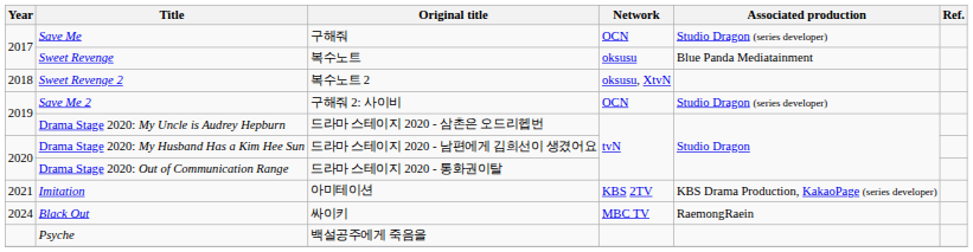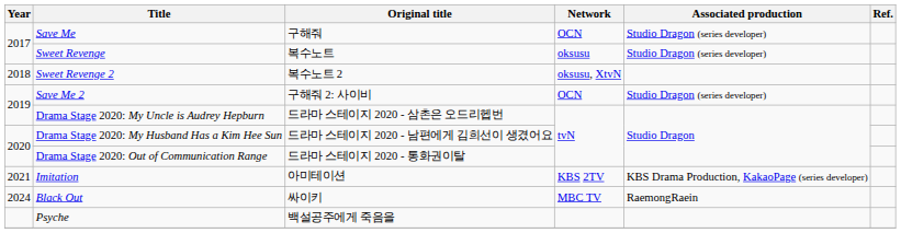Sweet Revenge | Associated production: Blue Panda Mediatainment -> Studio Dragon (series developer)
